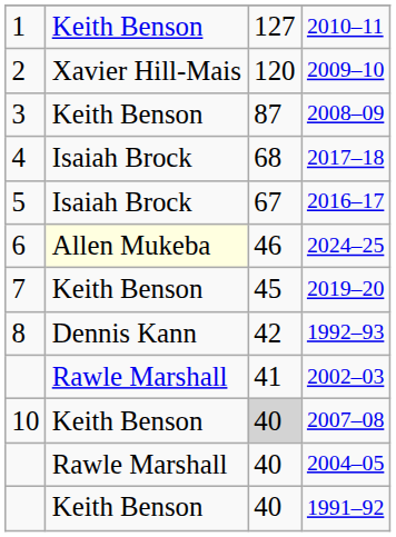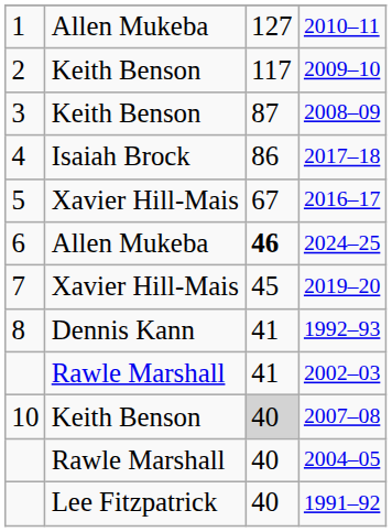2010–11 | column 2: Keith Benson -> Allen Mukeba
2009–10 | column 2: Xavier Hill-Mais -> Keith Benson
2009–10 | column 3: 120 -> 117
2017–18 | column 3: 68 -> 86
2016–17 | column 2: Isaiah Brock -> Xavier Hill-Mais
2024–25 | column 2: lightyellow background -> no background
2024–25 | column 3: normal -> bold
2019–20 | column 2: Keith Benson -> Xavier Hill-Mais
1992–93 | column 3: 42 -> 41
1991–92 | column 2: Keith Benson -> Lee Fitzpatrick
